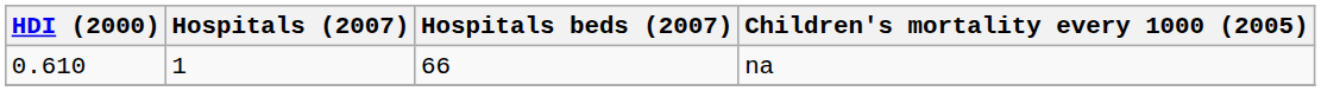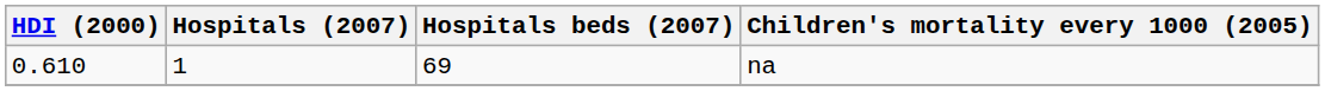na | Hospitals beds (2007): 66 -> 69
